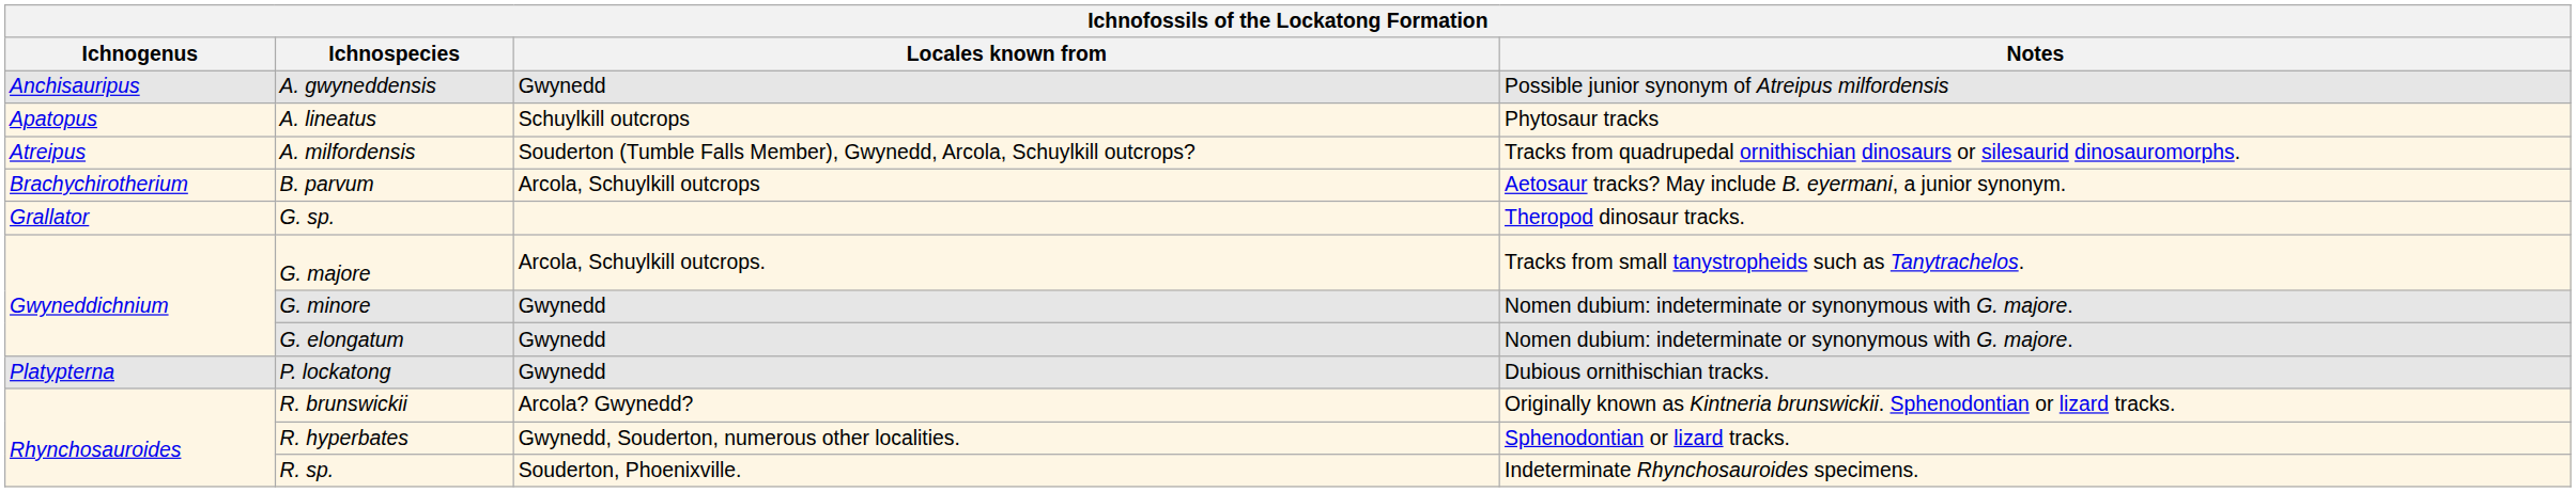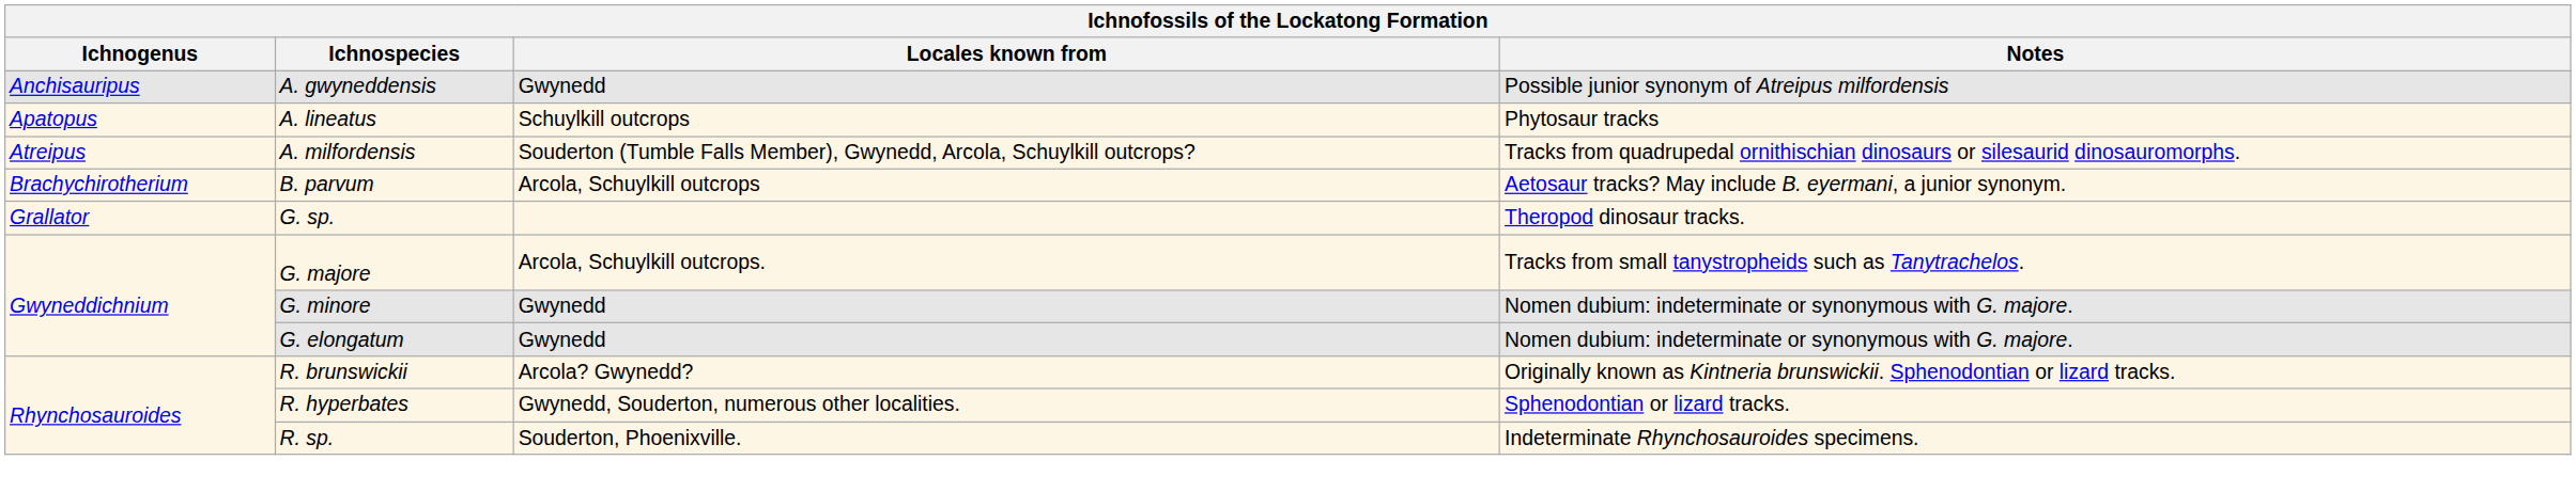- row: Platypterna | P. lockatong | Gwynedd | Dubious ornithischian tracks.
